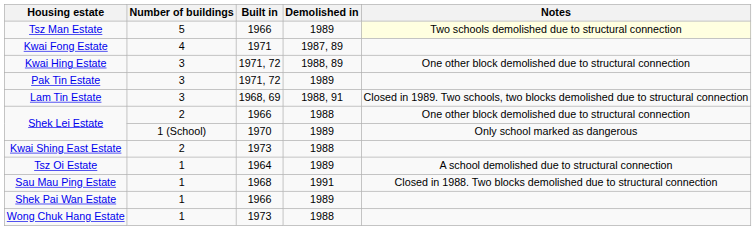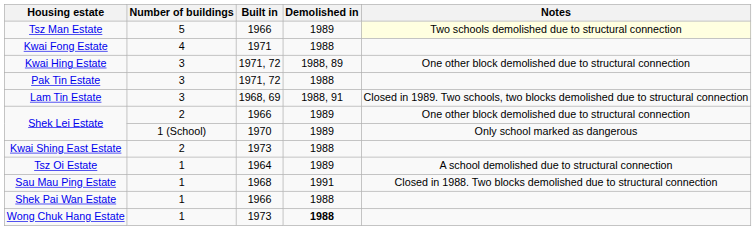Kwai Fong Estate | Demolished in: 1987, 89 -> 1988
Pak Tin Estate | Demolished in: 1989 -> 1988
Shek Lei Estate / 1966 | Demolished in: 1988 -> 1989
Shek Pai Wan Estate | Demolished in: 1989 -> 1988
Wong Chuk Hang Estate | Demolished in: normal -> bold
